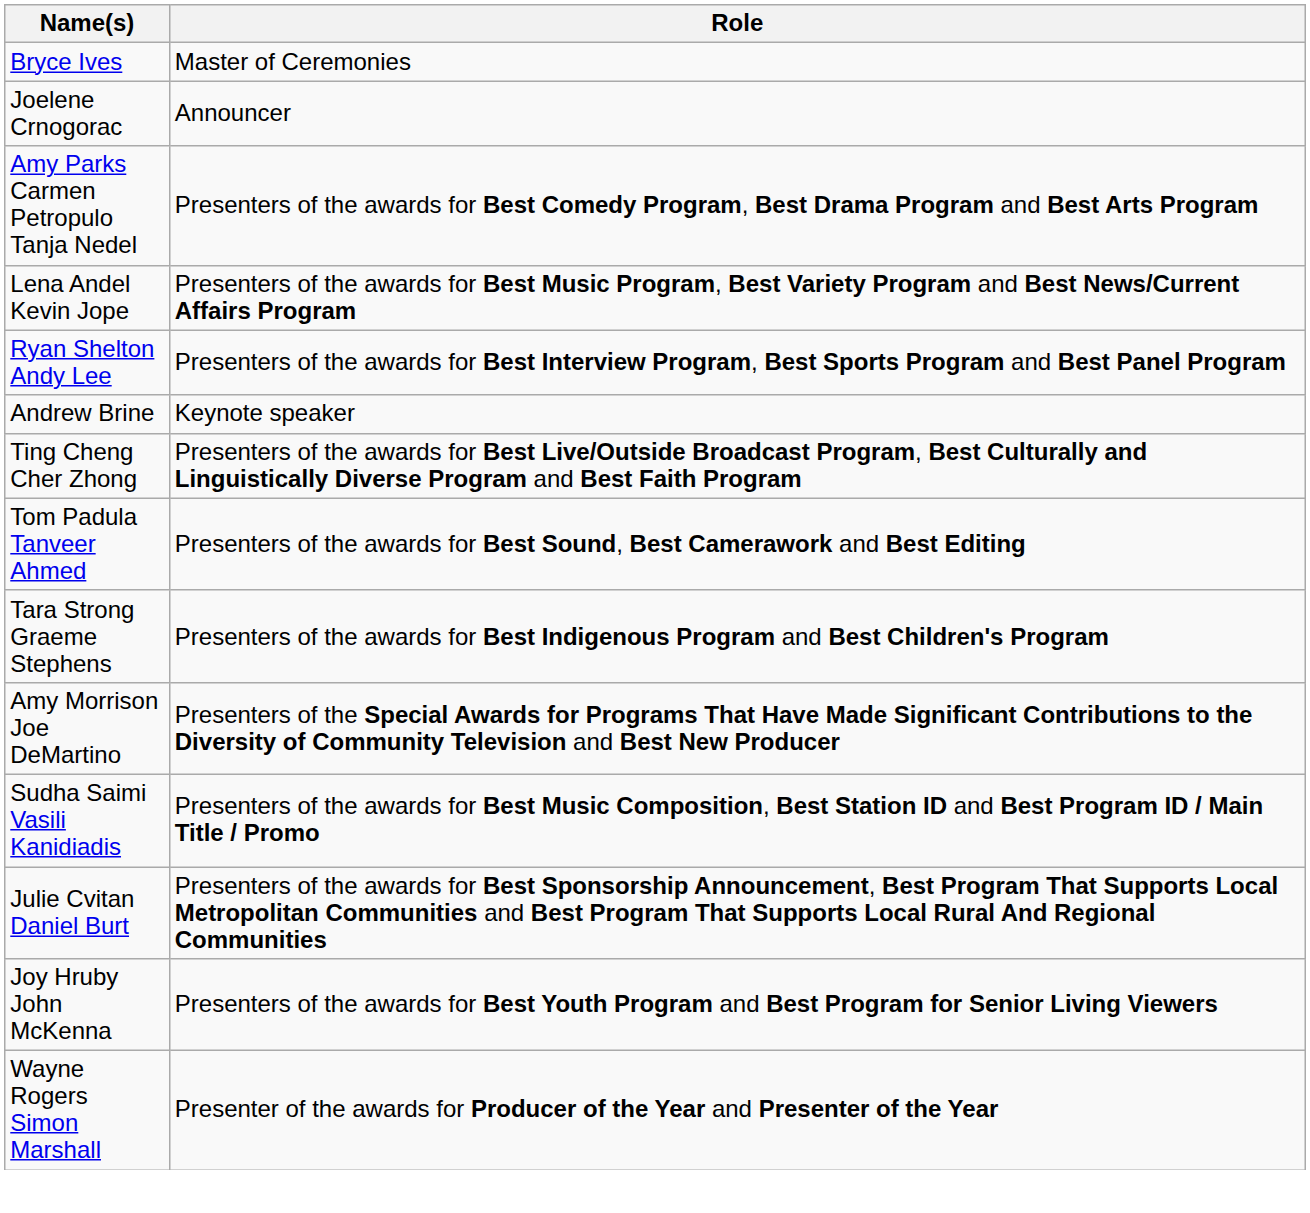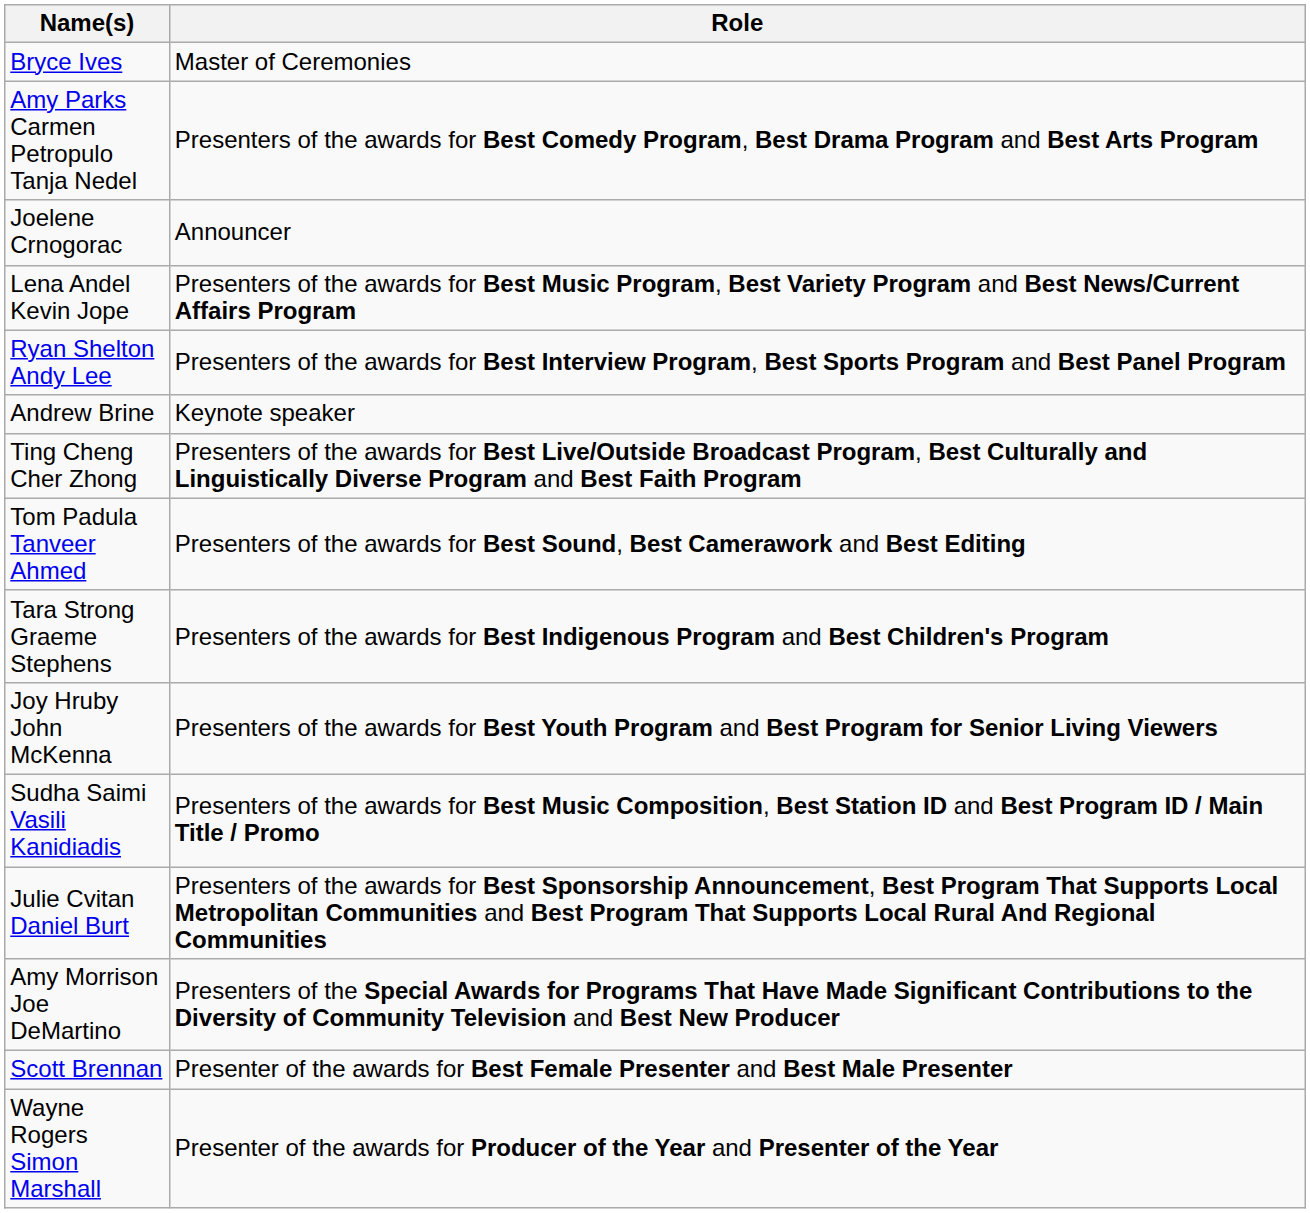rows swapped: Joelene Crnogorac <-> Amy Parks Carmen Petropulo Tanja Nedel
rows swapped: Joy Hruby John McKenna <-> Amy Morrison Joe DeMartino
+ row: Scott Brennan | Presenter of the awards for Best Female Presenter and Best Male Presenter
